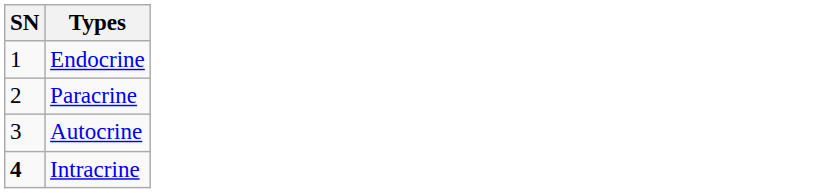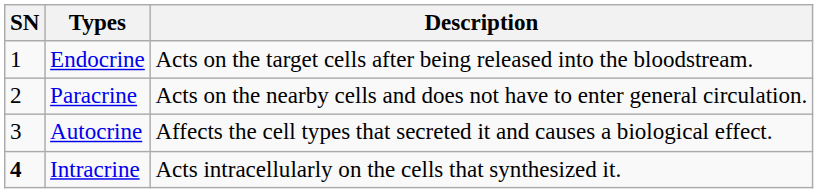+ column: Description | Acts on the target cells after being released into the bloodstream. | Acts on the nearby cells and does not have to enter general circulation. | Affects the cell types that secreted it and causes a biological effect. | Acts intracellularly on the cells that synthesized it.
